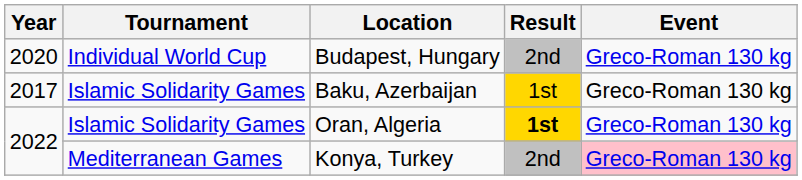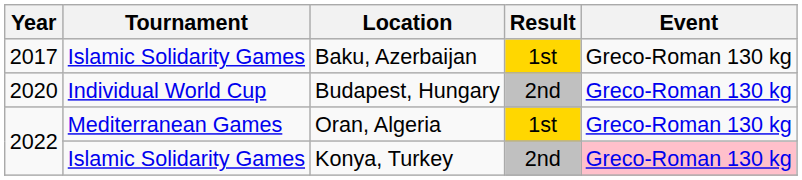rows swapped: Baku, Azerbaijan <-> Budapest, Hungary
Oran, Algeria | Tournament: Islamic Solidarity Games -> Mediterranean Games
Oran, Algeria | Result: bold -> normal
Konya, Turkey | Tournament: Mediterranean Games -> Islamic Solidarity Games
